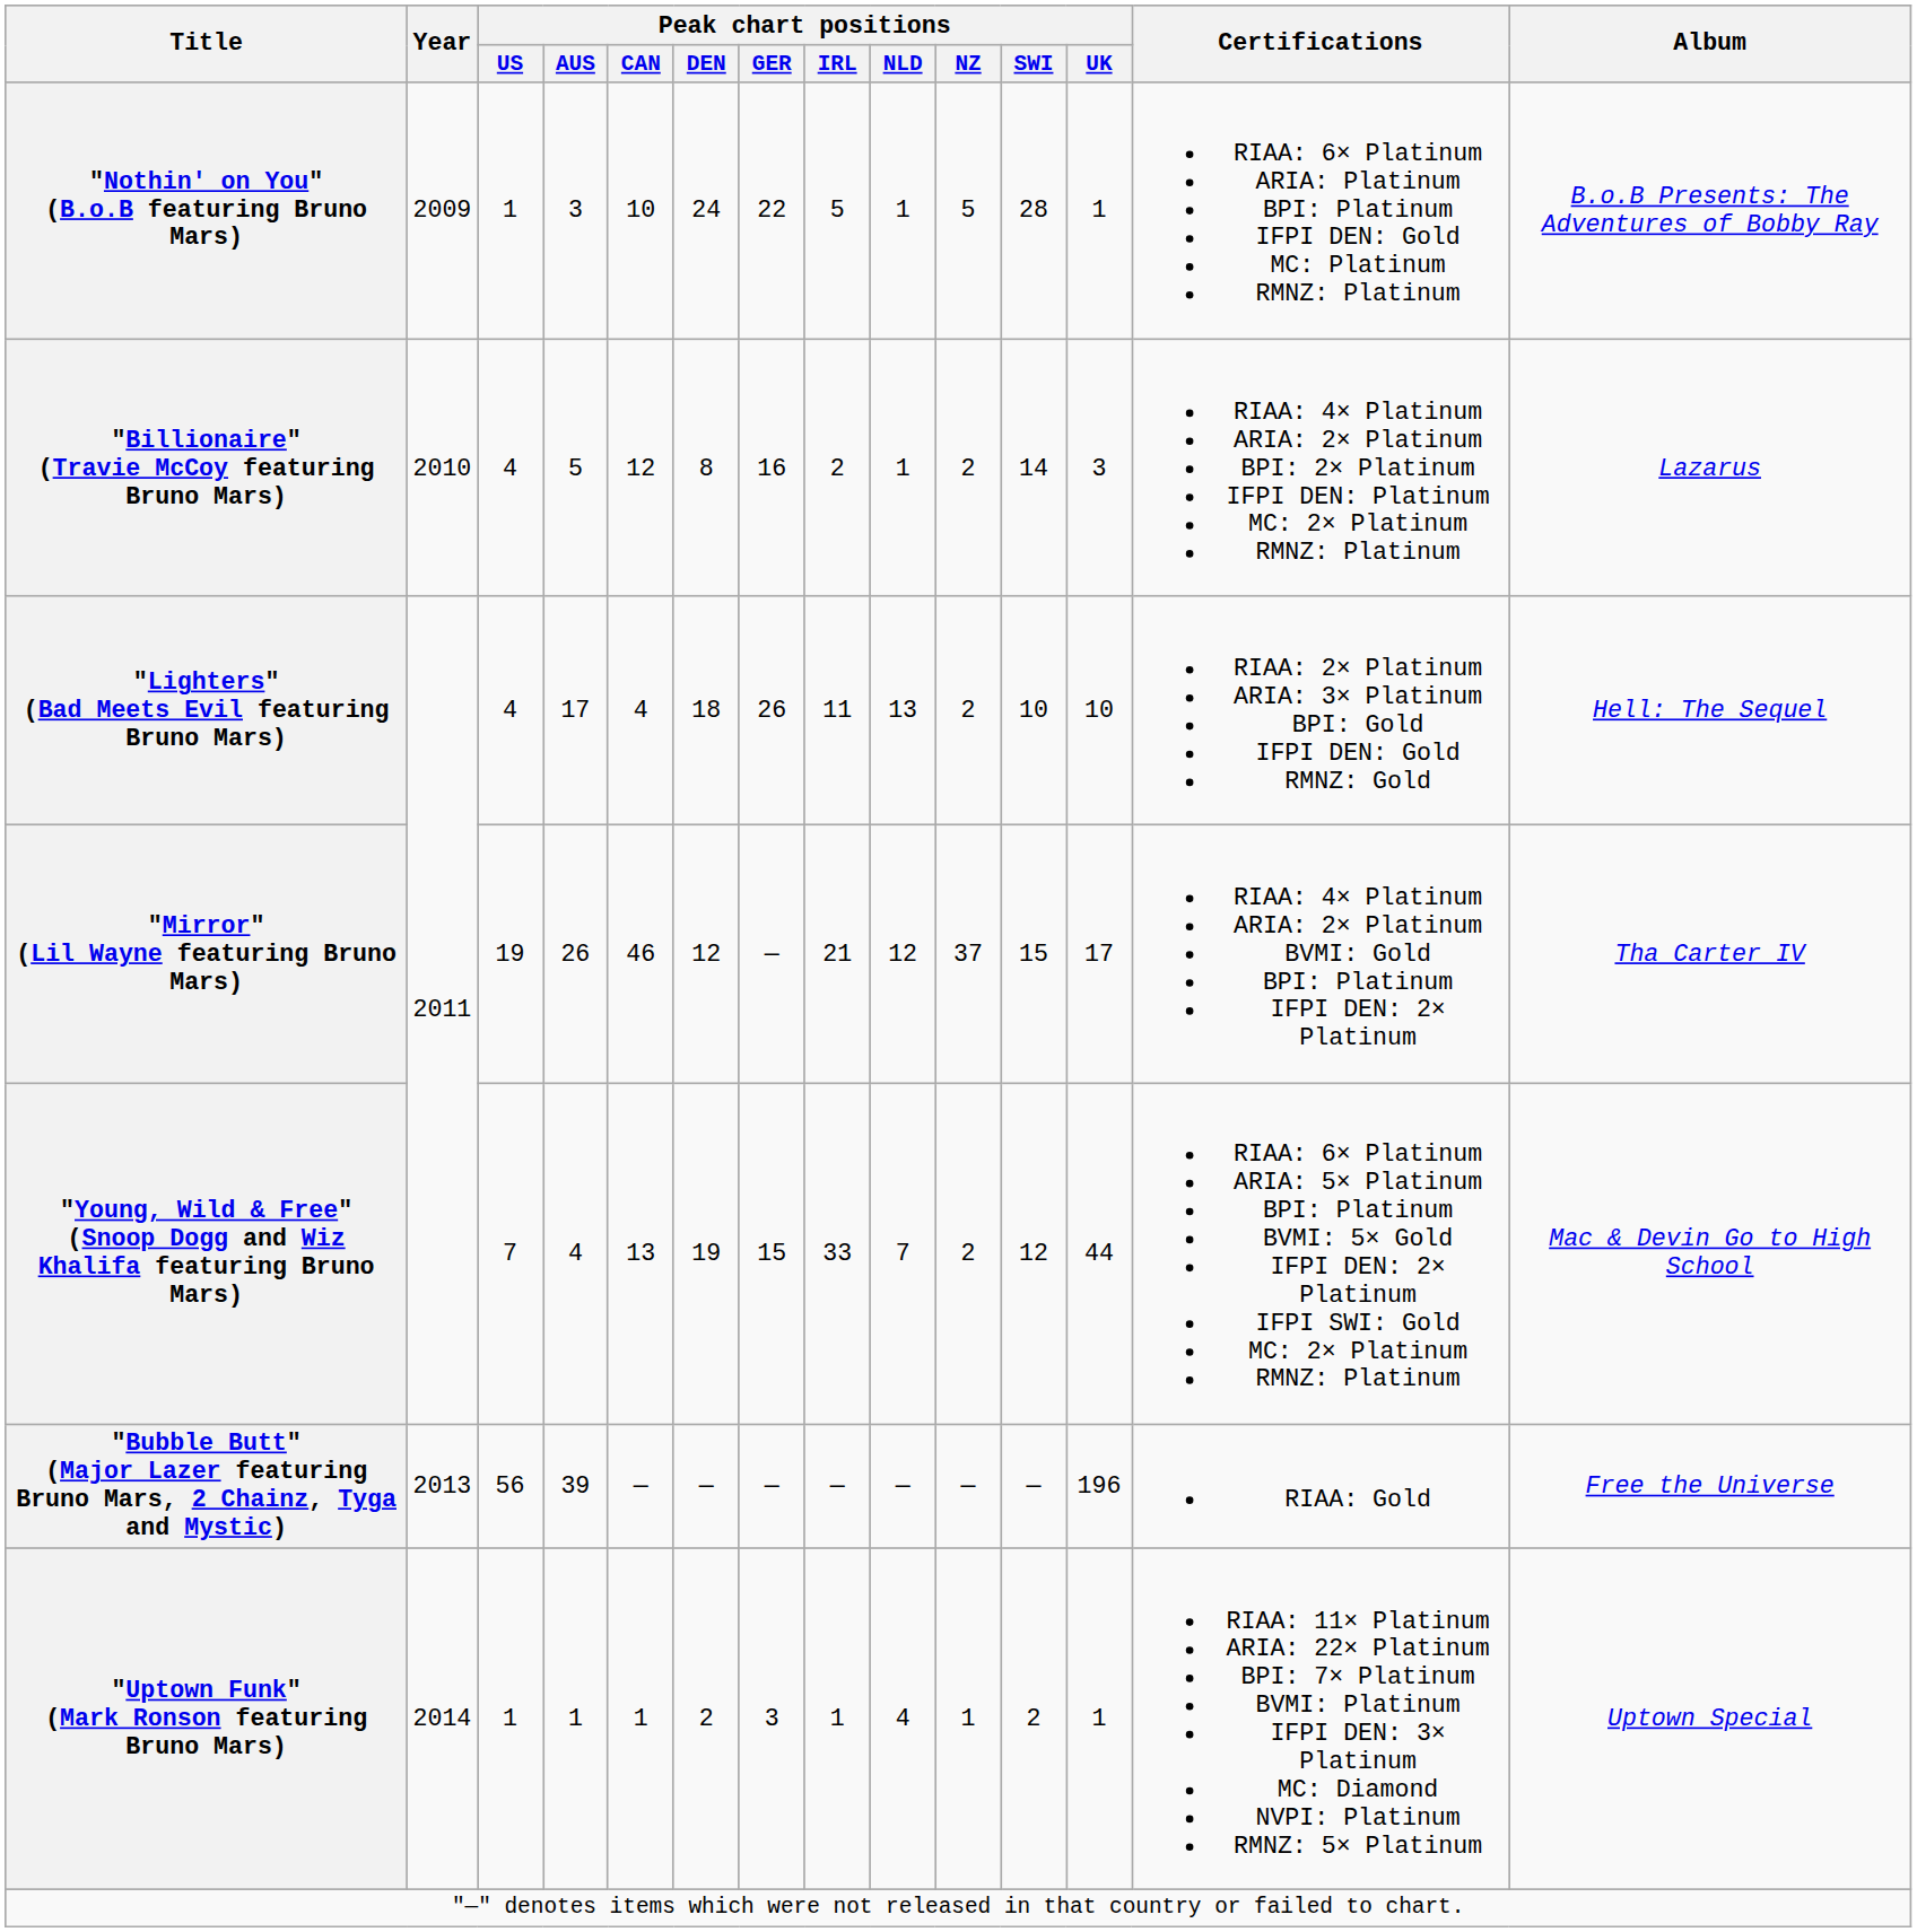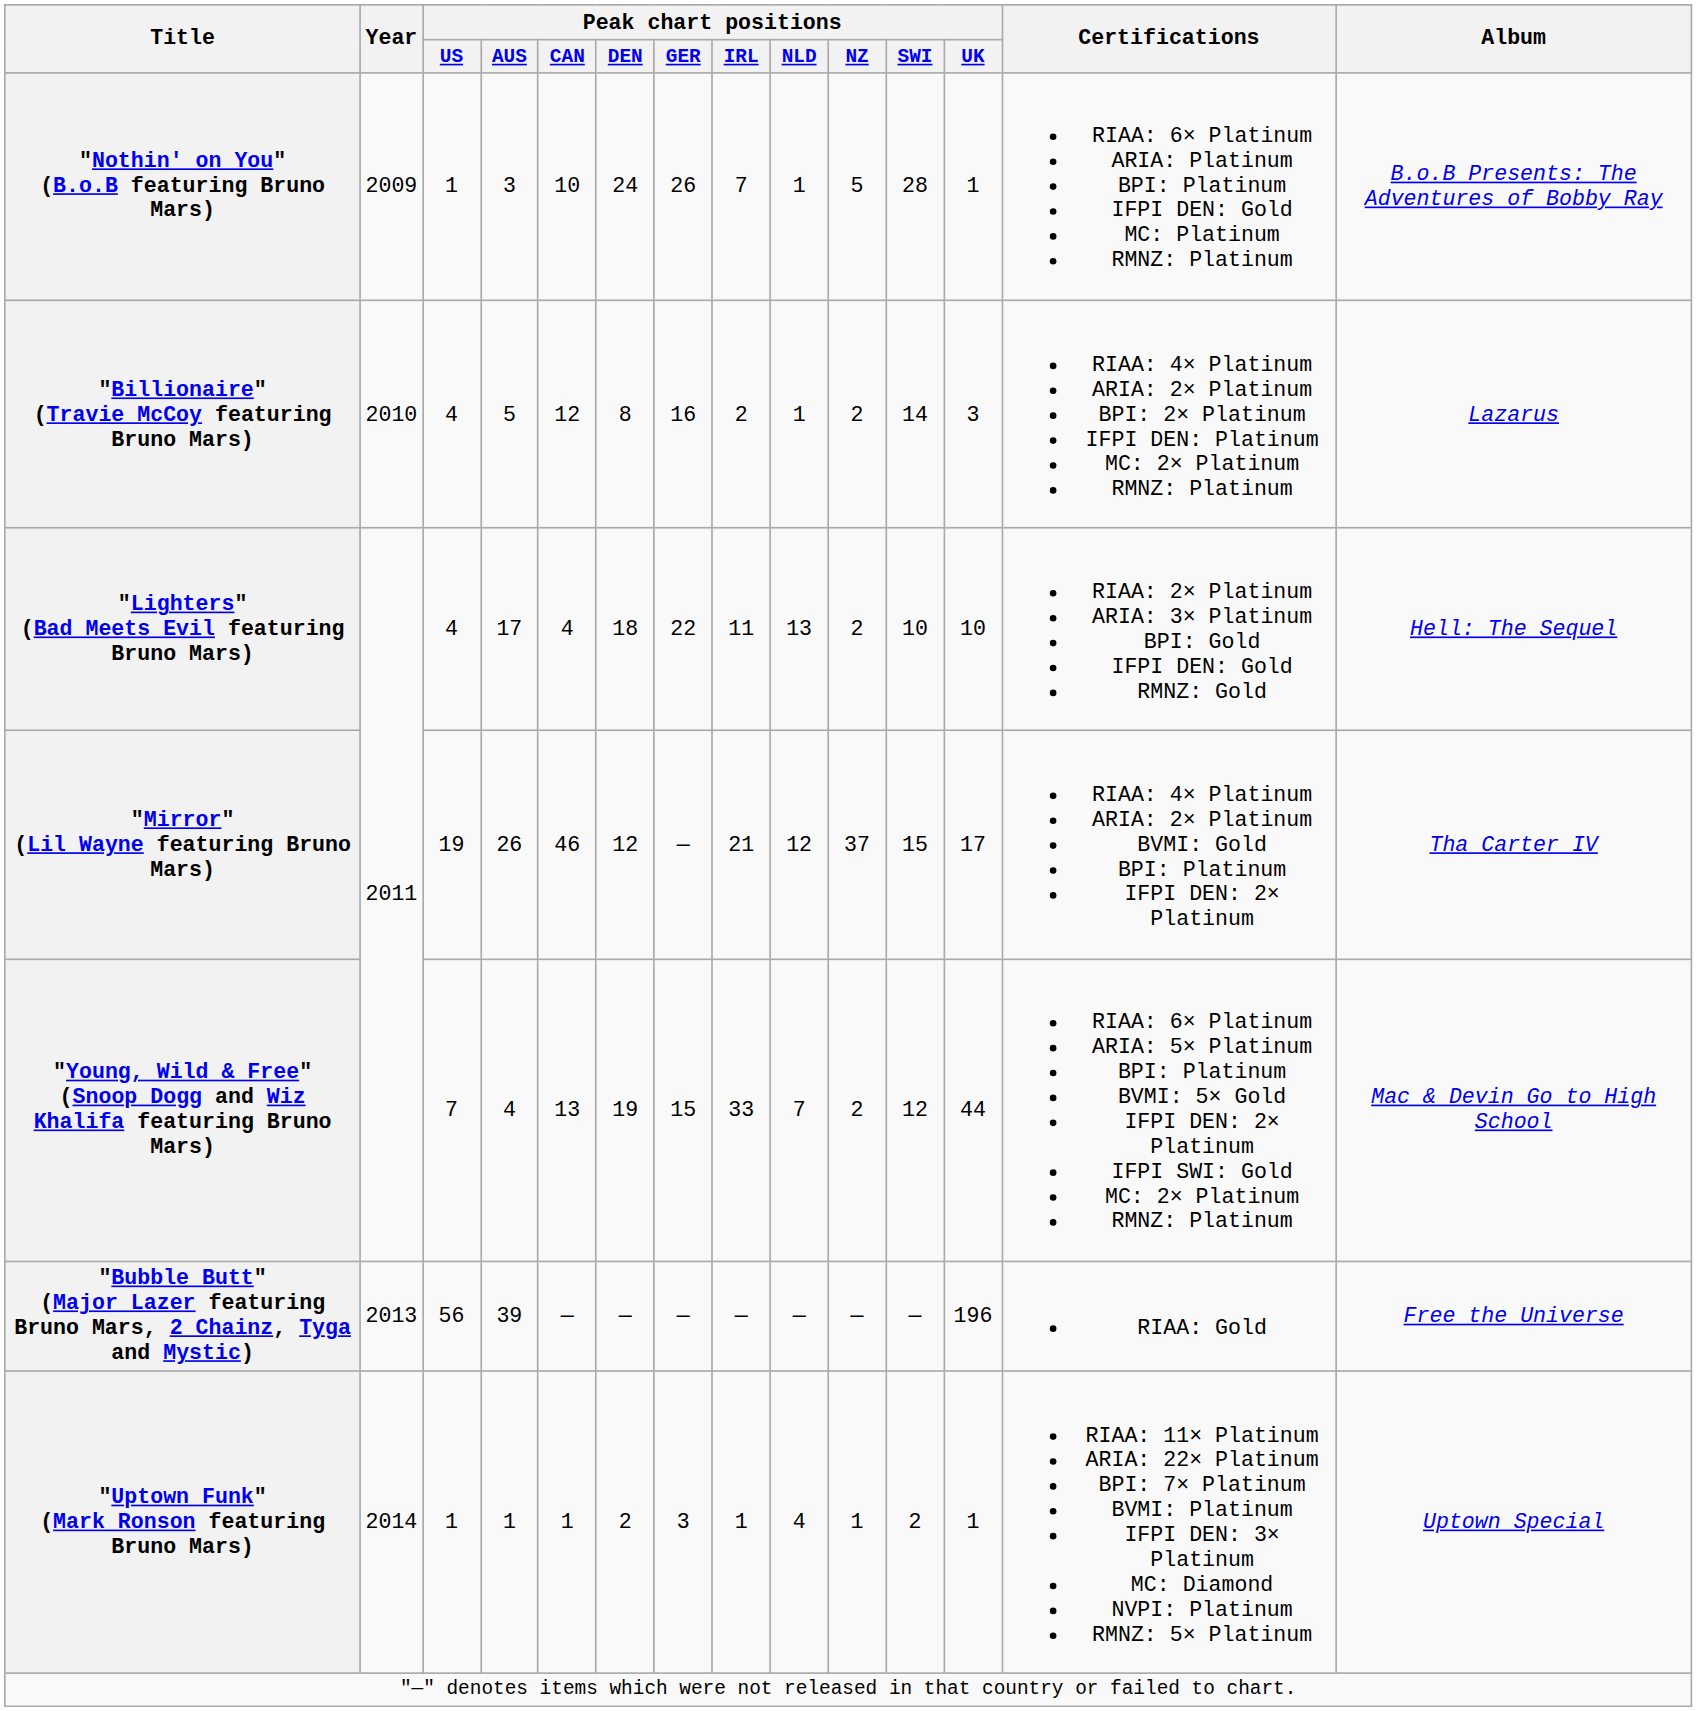"Nothin' on You" (B.o.B featuring Bruno Mars) | Peak chart positions / GER: 22 -> 26
"Nothin' on You" (B.o.B featuring Bruno Mars) | Peak chart positions / IRL: 5 -> 7
"Lighters" (Bad Meets Evil featuring Bruno Mars) | Peak chart positions / GER: 26 -> 22
